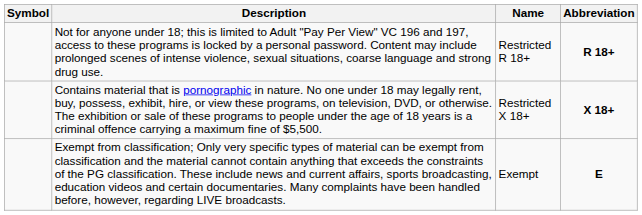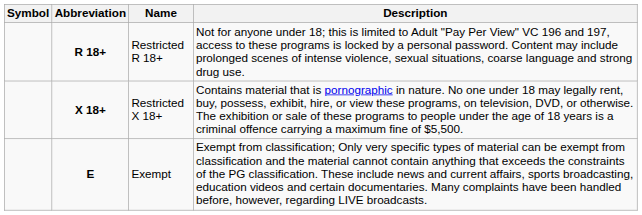columns swapped: Abbreviation <-> Description
